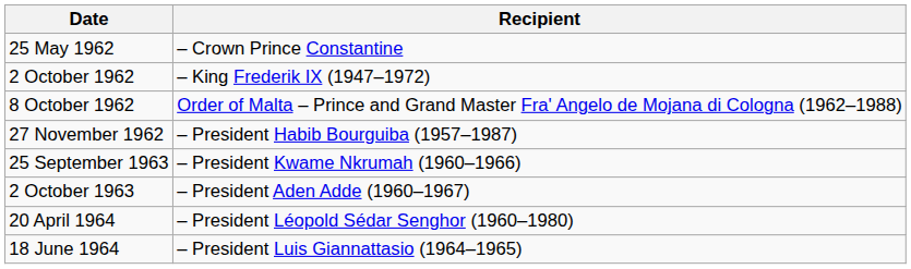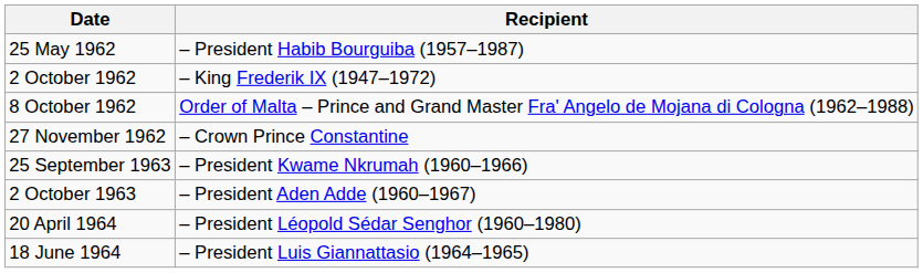25 May 1962 | Recipient: – Crown Prince Constantine -> – President Habib Bourguiba (1957–1987)
27 November 1962 | Recipient: – President Habib Bourguiba (1957–1987) -> – Crown Prince Constantine
